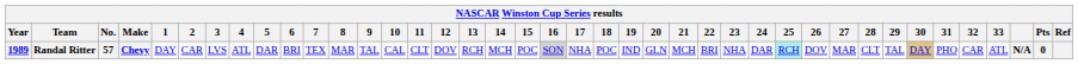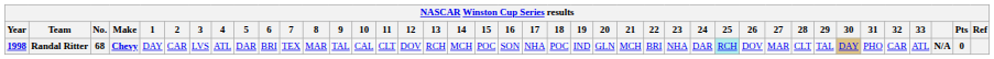Randal Ritter | Year: 1989 -> 1998
Randal Ritter | No.: 57 -> 68
Randal Ritter | 16: lightgrey background -> no background
